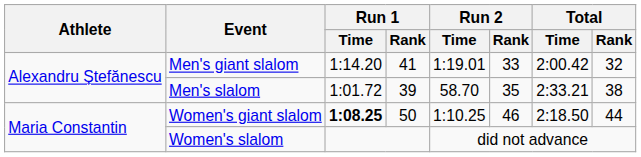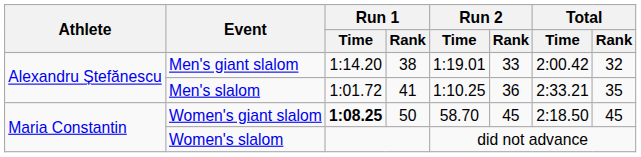Men's giant slalom | Run 1 / Rank: 41 -> 38
Men's slalom | Run 1 / Rank: 39 -> 41
Men's slalom | Run 2 / Time: 58.70 -> 1:10.25
Men's slalom | Run 2 / Rank: 35 -> 36
Men's slalom | Total / Rank: 38 -> 35
Women's giant slalom | Run 2 / Time: 1:10.25 -> 58.70
Women's giant slalom | Run 2 / Rank: 46 -> 45
Women's giant slalom | Total / Rank: 44 -> 45
